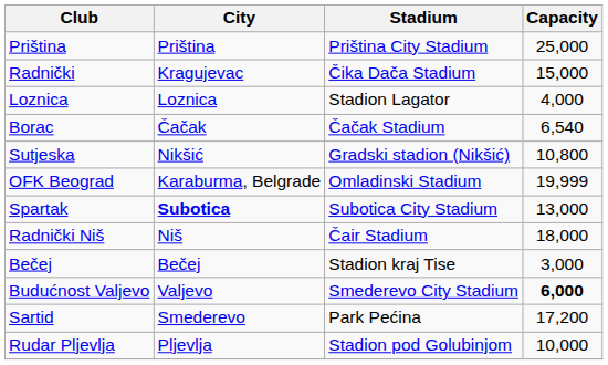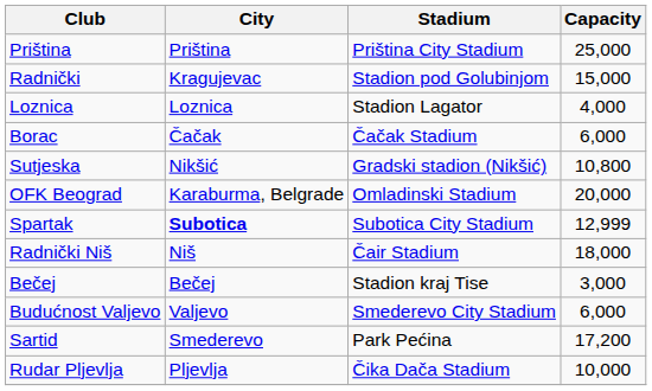Radnički | Stadium: Čika Dača Stadium -> Stadion pod Golubinjom
Borac | Capacity: 6,540 -> 6,000
OFK Beograd | Capacity: 19,999 -> 20,000
Spartak | Capacity: 13,000 -> 12,999
Budućnost Valjevo | Capacity: bold -> normal
Rudar Pljevlja | Stadium: Stadion pod Golubinjom -> Čika Dača Stadium
